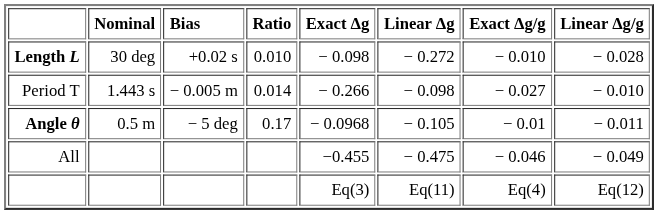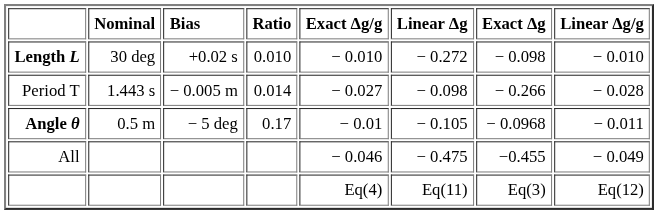columns swapped: Exact Δg <-> Exact Δg/g
Length L | Linear Δg/g: − 0.028 -> − 0.010
Period T | Linear Δg/g: − 0.010 -> − 0.028
